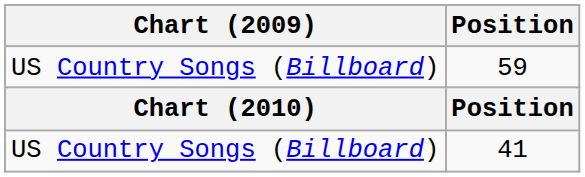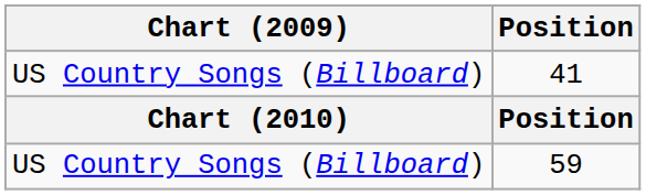rows swapped: 41 <-> 59
